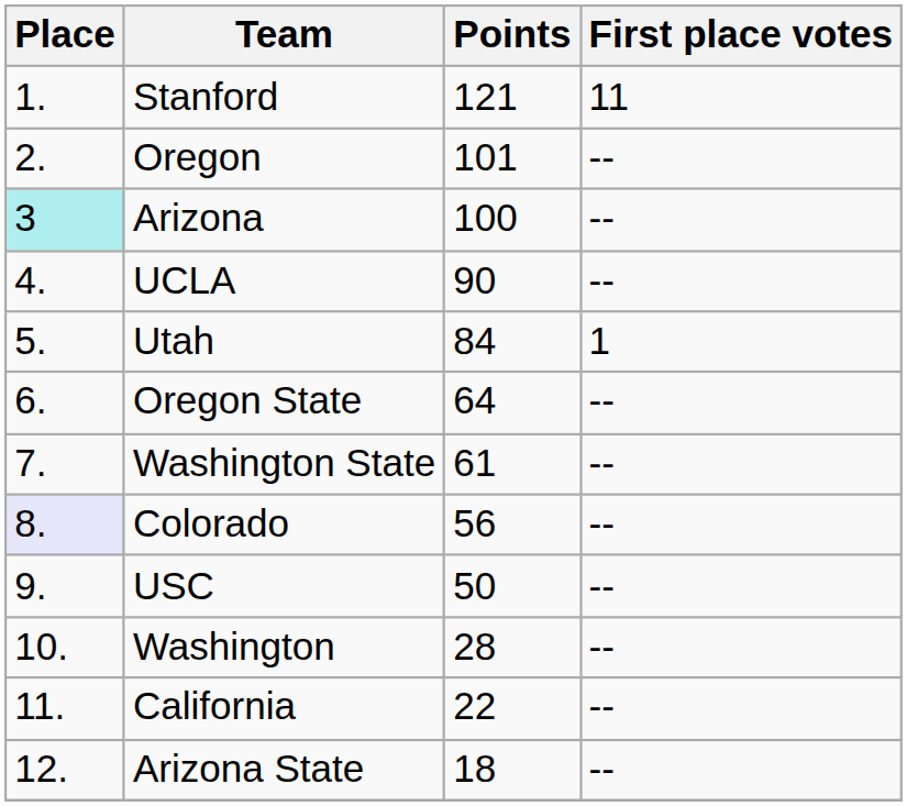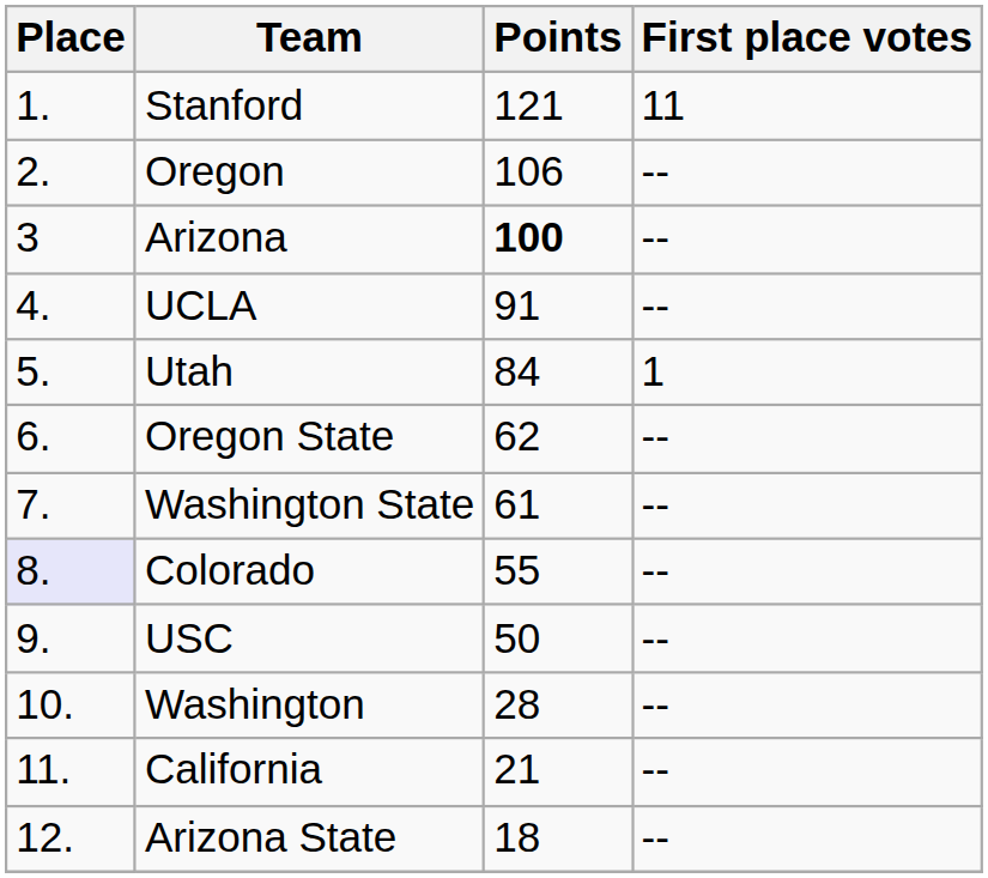Oregon | Points: 101 -> 106
Arizona | Place: paleturquoise background -> no background
Arizona | Points: normal -> bold
UCLA | Points: 90 -> 91
Oregon State | Points: 64 -> 62
Colorado | Points: 56 -> 55
California | Points: 22 -> 21
